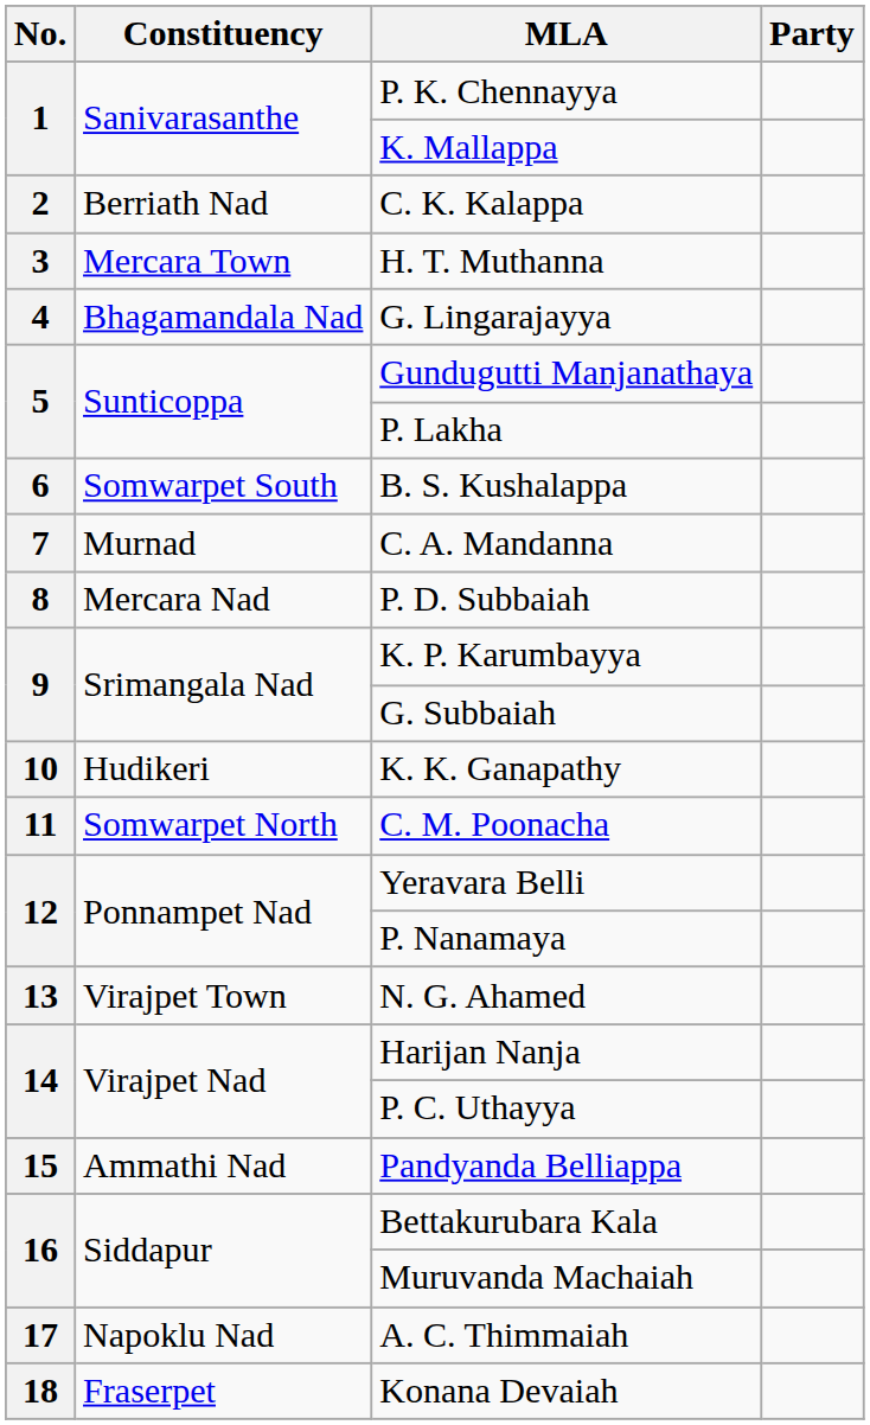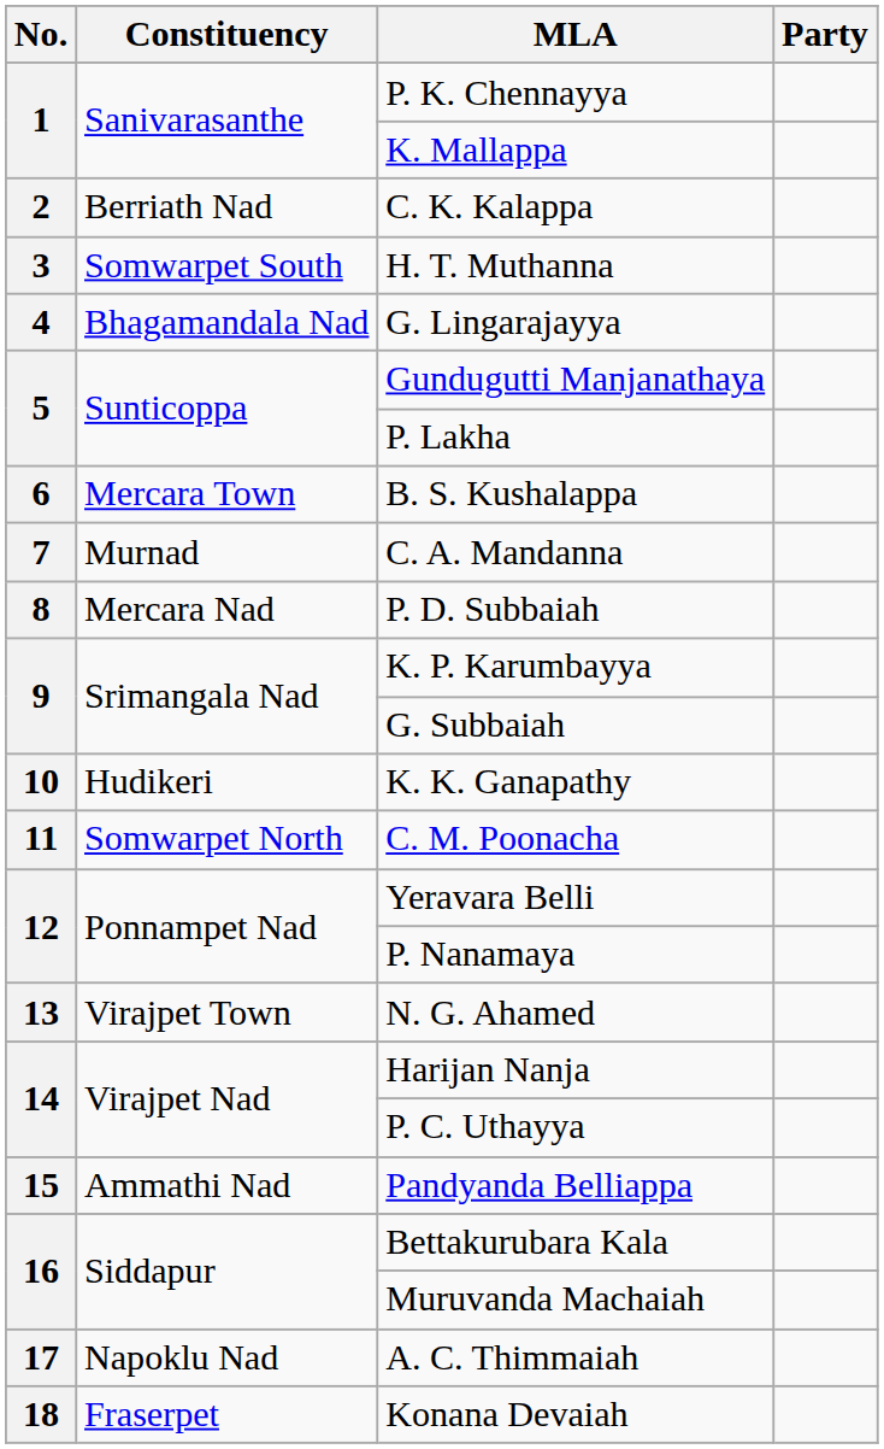H. T. Muthanna | Constituency: Mercara Town -> Somwarpet South
B. S. Kushalappa | Constituency: Somwarpet South -> Mercara Town
